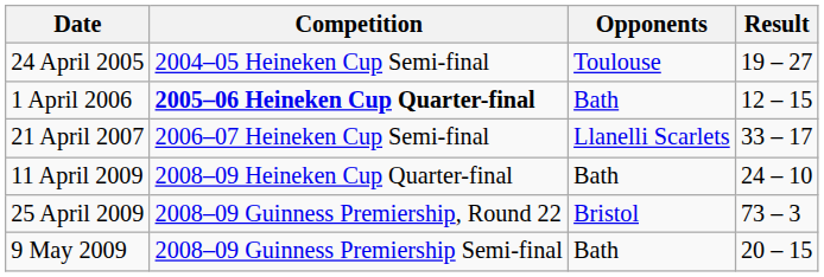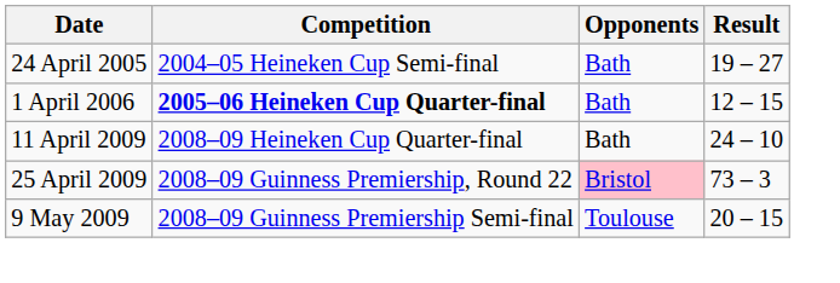24 April 2005 | Opponents: Toulouse -> Bath
- row: 21 April 2007 | 2006–07 Heineken Cup Semi-final | Llanelli Scarlets | 33 – 17
25 April 2009 | Opponents: no background -> pink background
9 May 2009 | Opponents: Bath -> Toulouse
